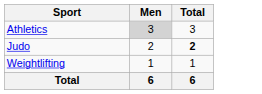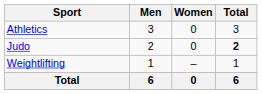+ column: Women | 0 | 0 | – | 0
Athletics | Men: lightgrey background -> no background
